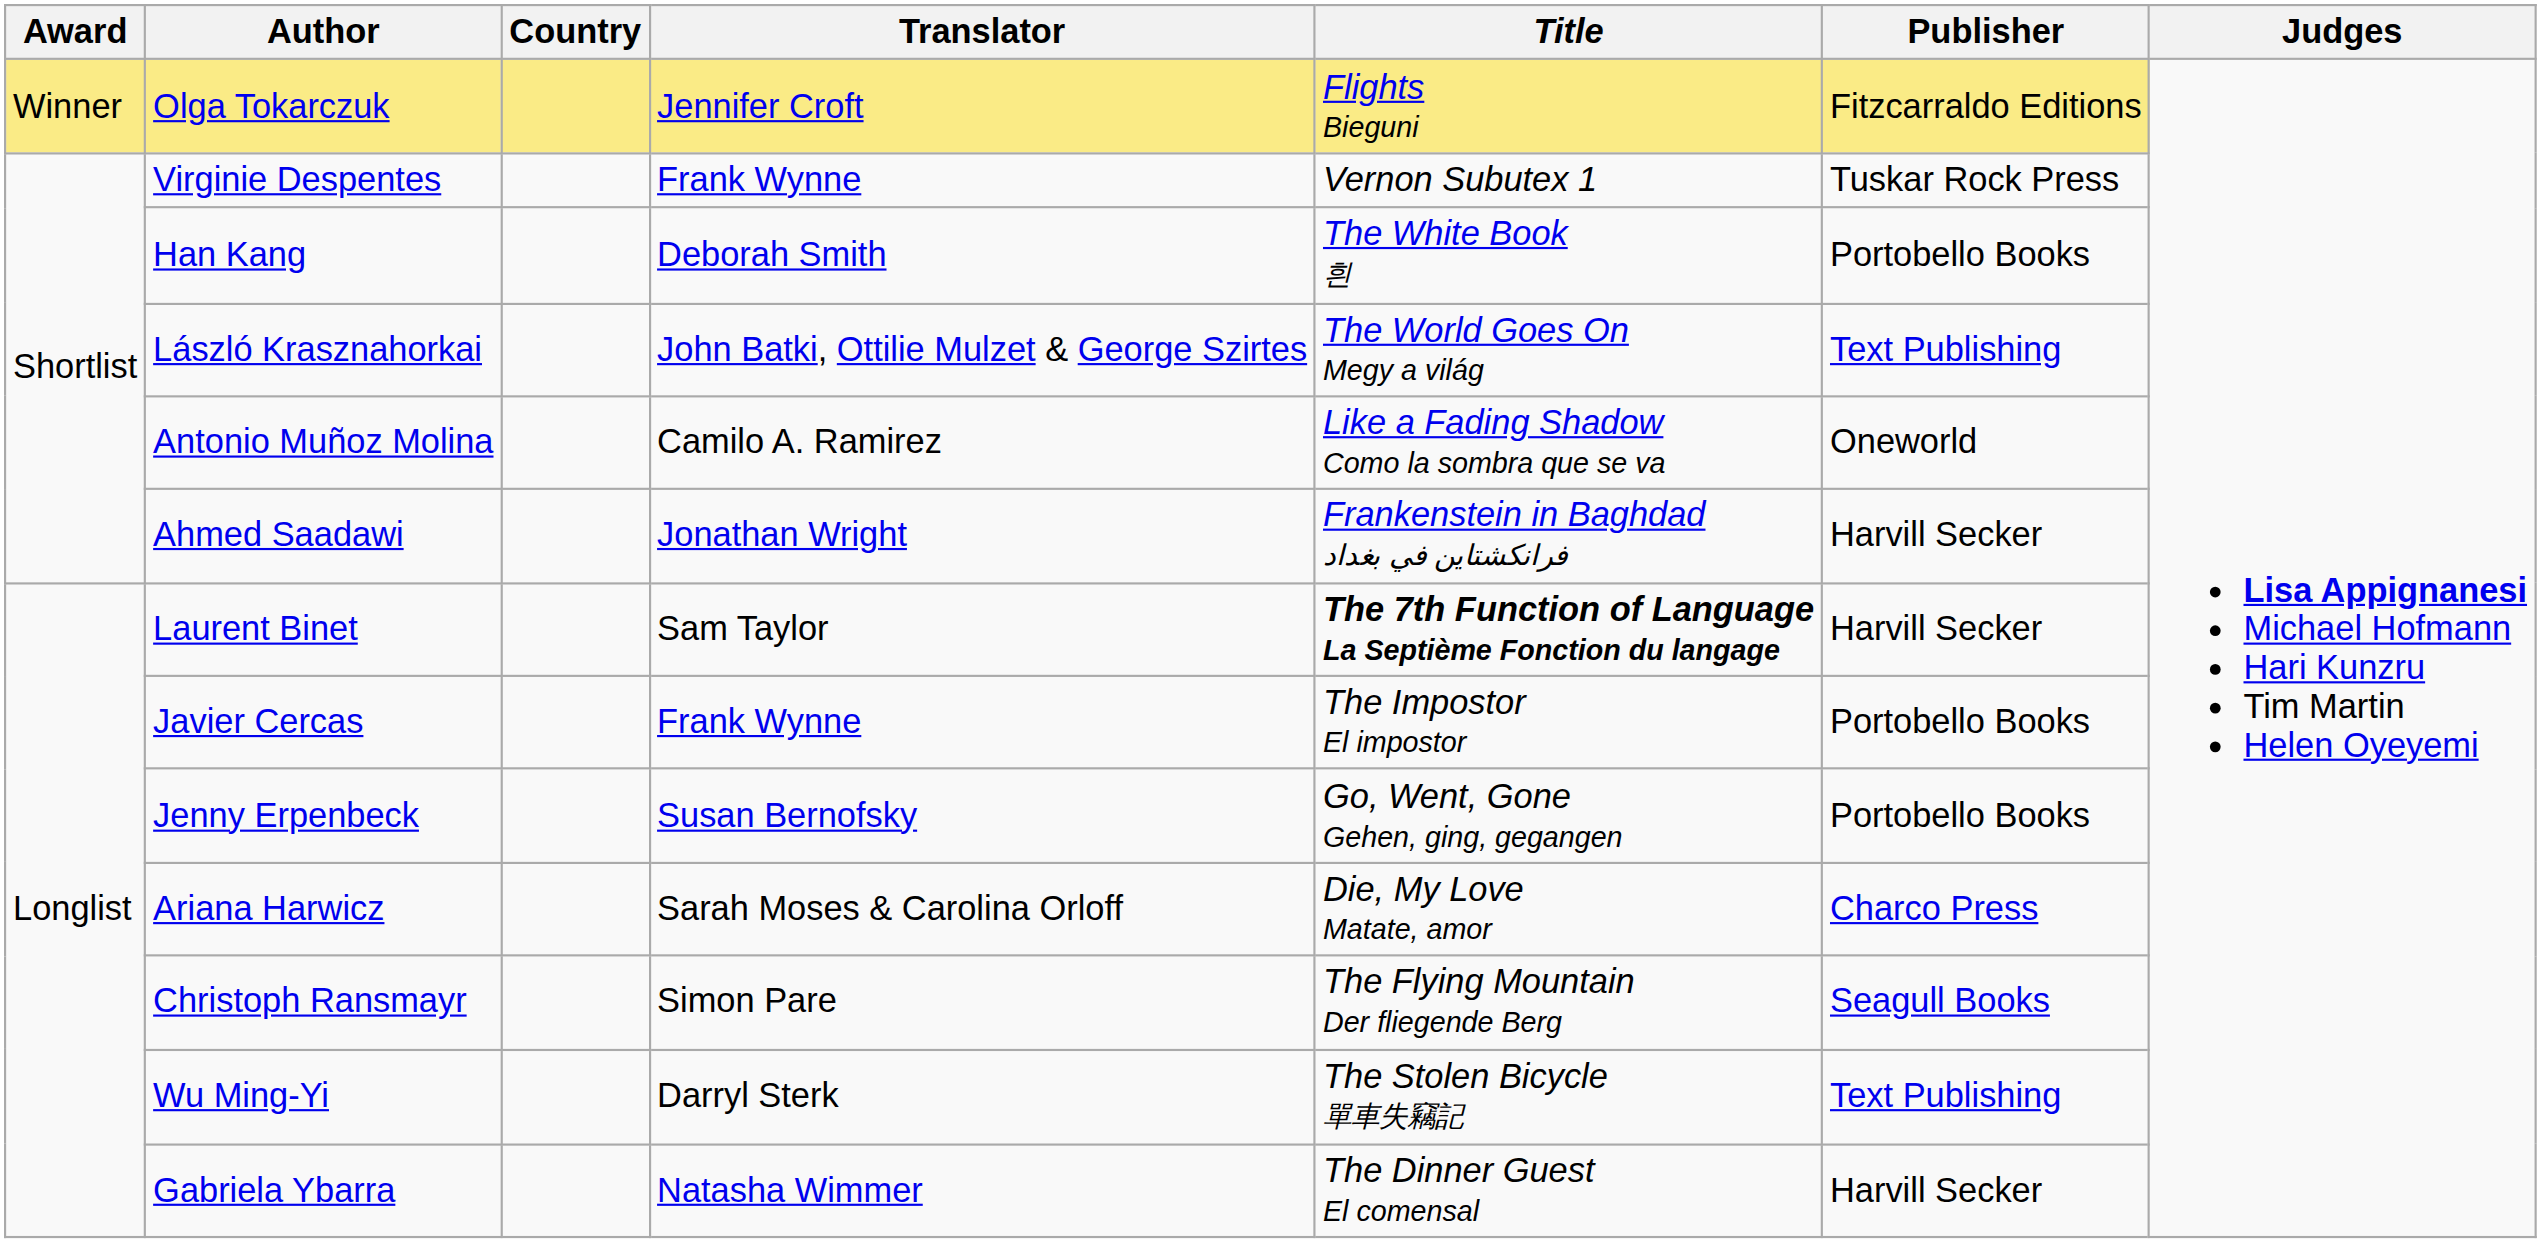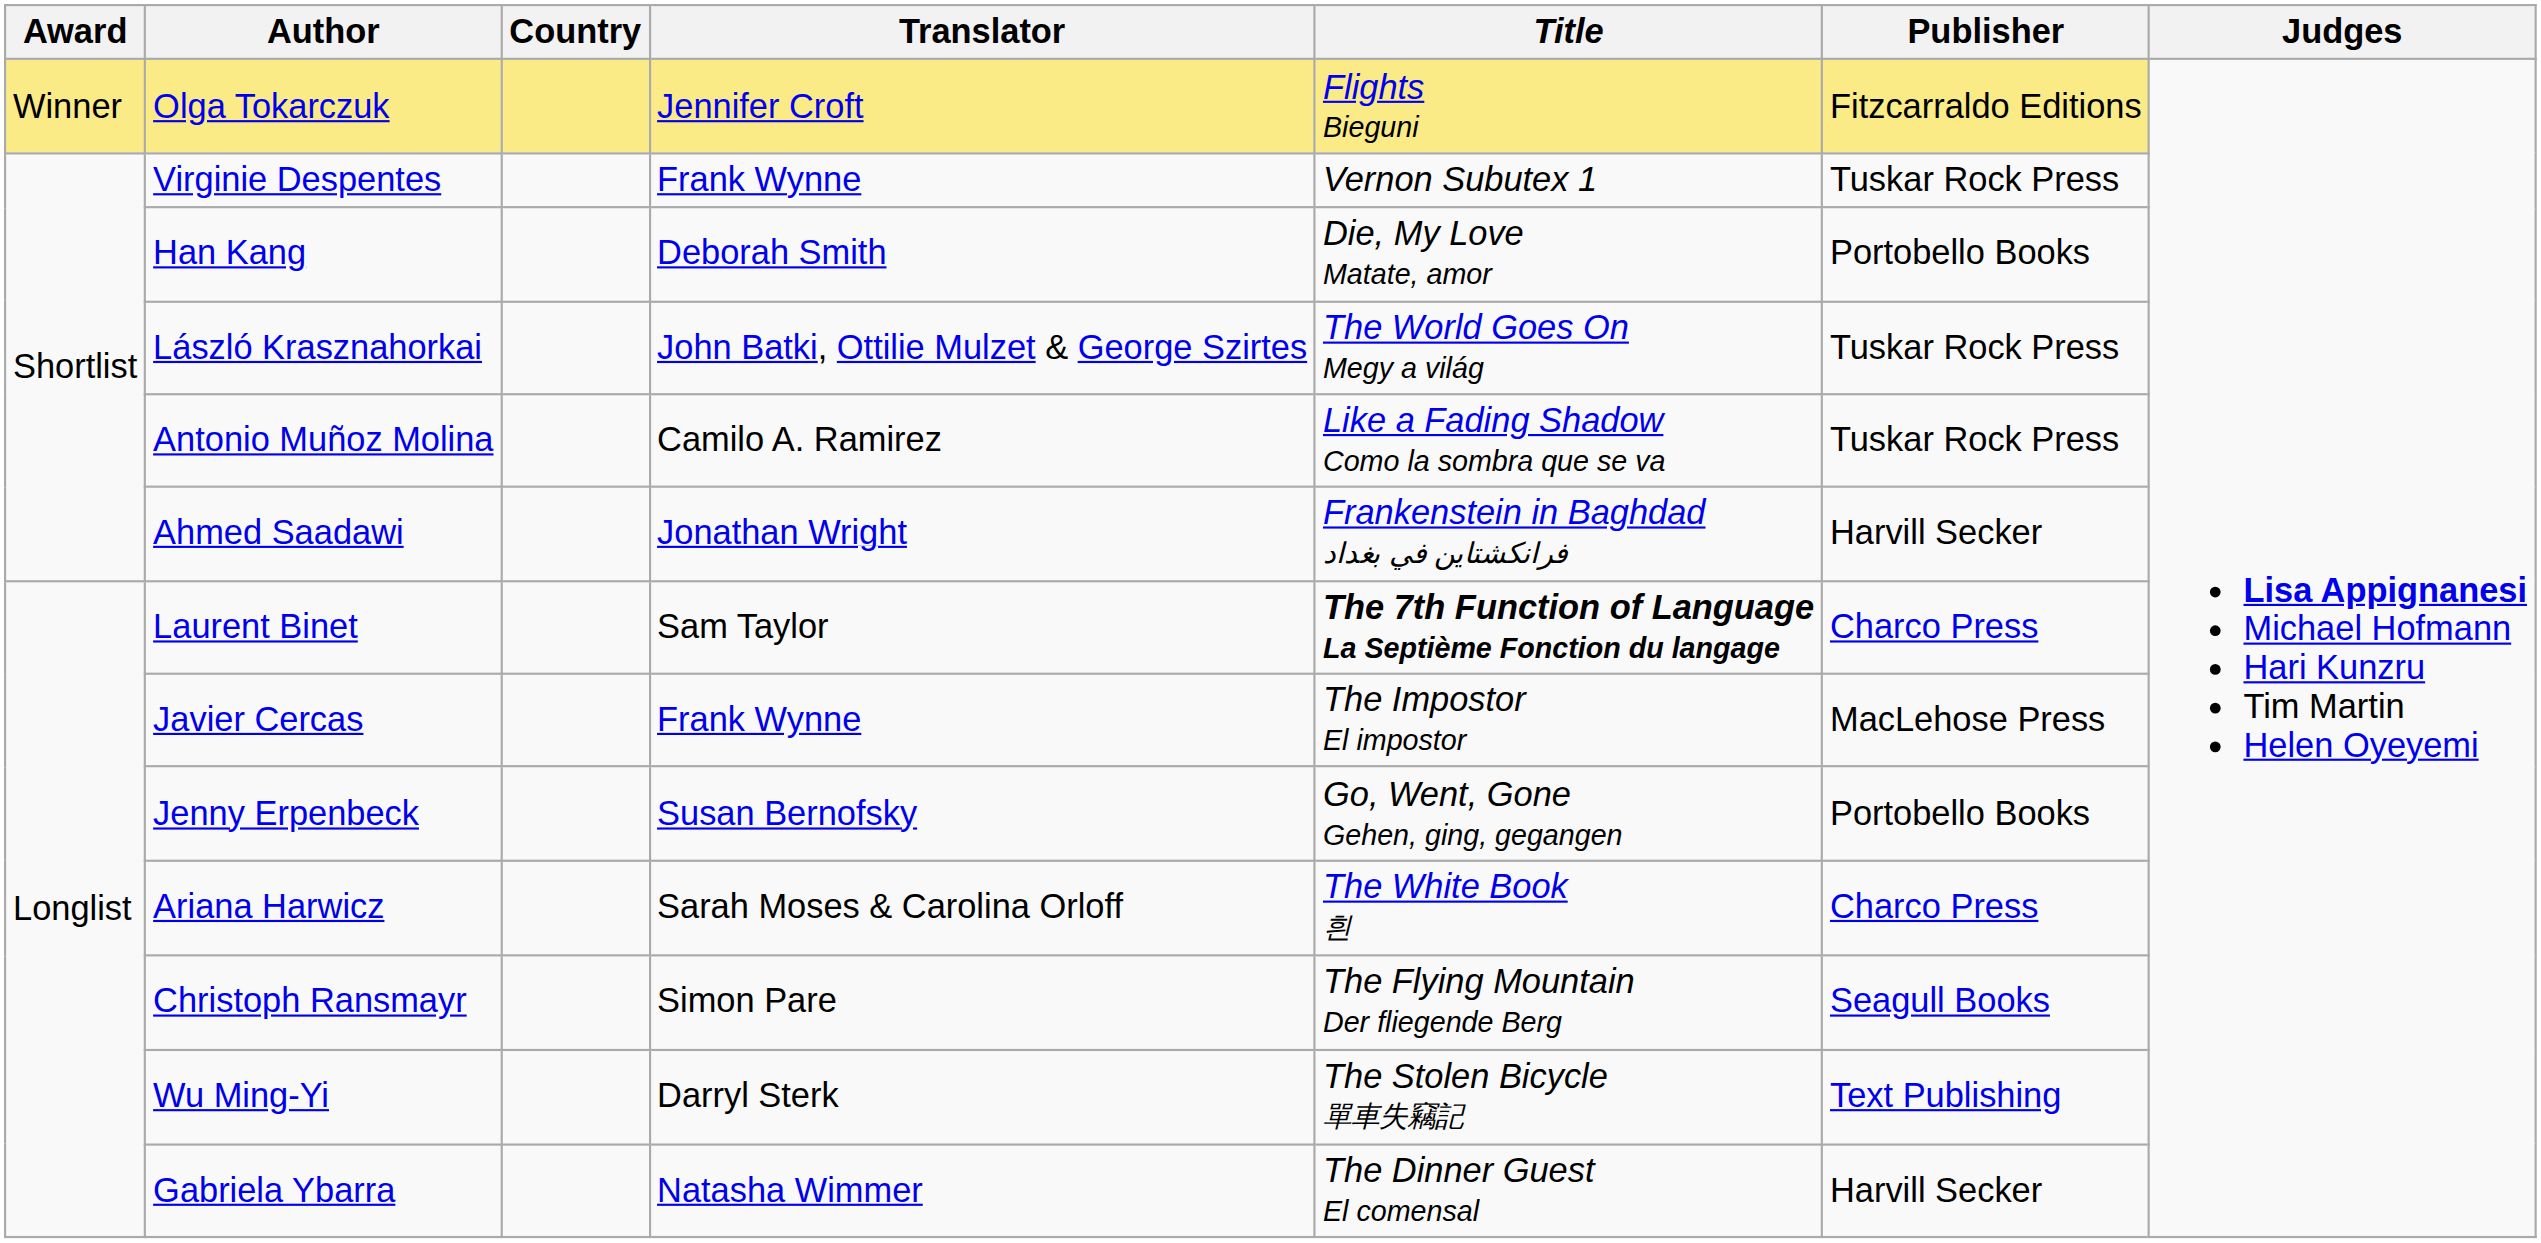Han Kang | Title: The White Book 흰 -> Die, My Love Matate, amor
László Krasznahorkai | Publisher: Text Publishing -> Tuskar Rock Press
Antonio Muñoz Molina | Publisher: Oneworld -> Tuskar Rock Press
Laurent Binet | Publisher: Harvill Secker -> Charco Press
Javier Cercas | Publisher: Portobello Books -> MacLehose Press
Ariana Harwicz | Title: Die, My Love Matate, amor -> The White Book 흰
